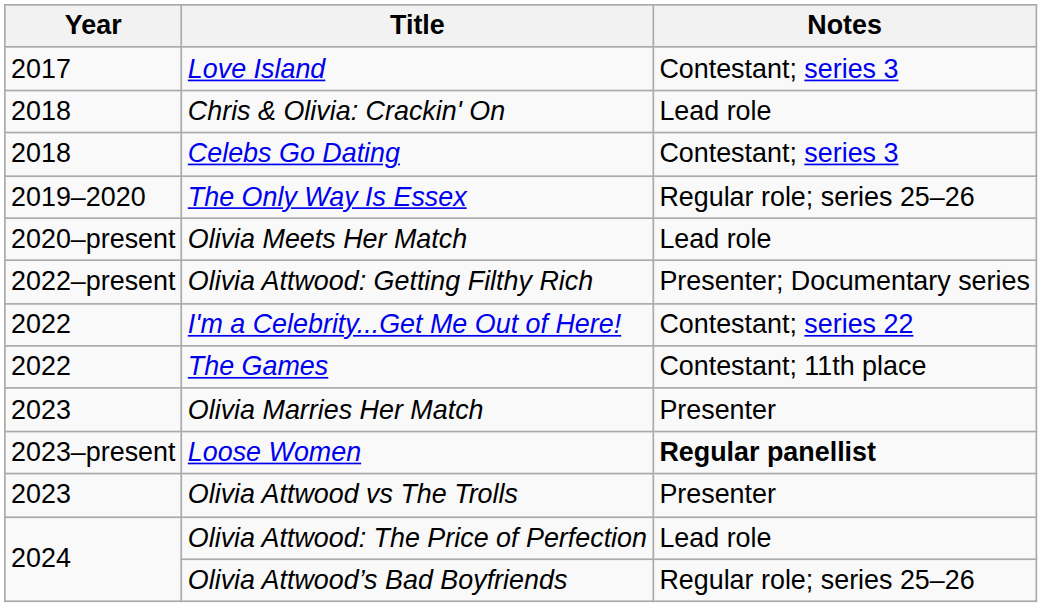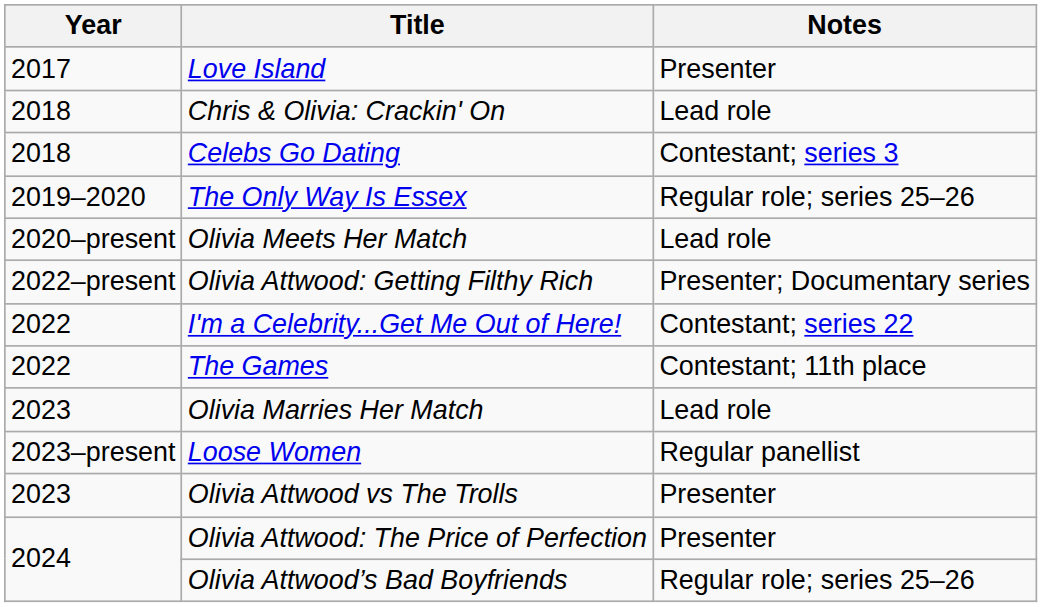Love Island | Notes: Contestant; series 3 -> Presenter
Olivia Marries Her Match | Notes: Presenter -> Lead role
Loose Women | Notes: bold -> normal
Olivia Attwood: The Price of Perfection | Notes: Lead role -> Presenter
